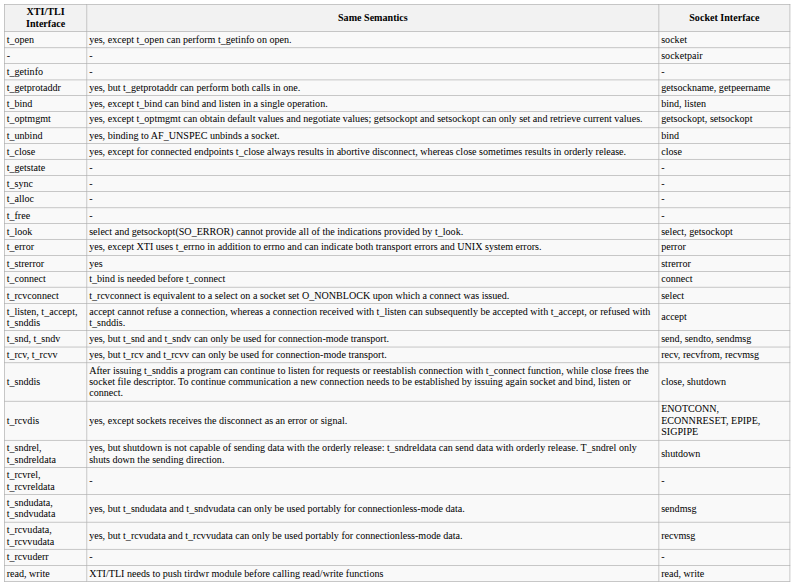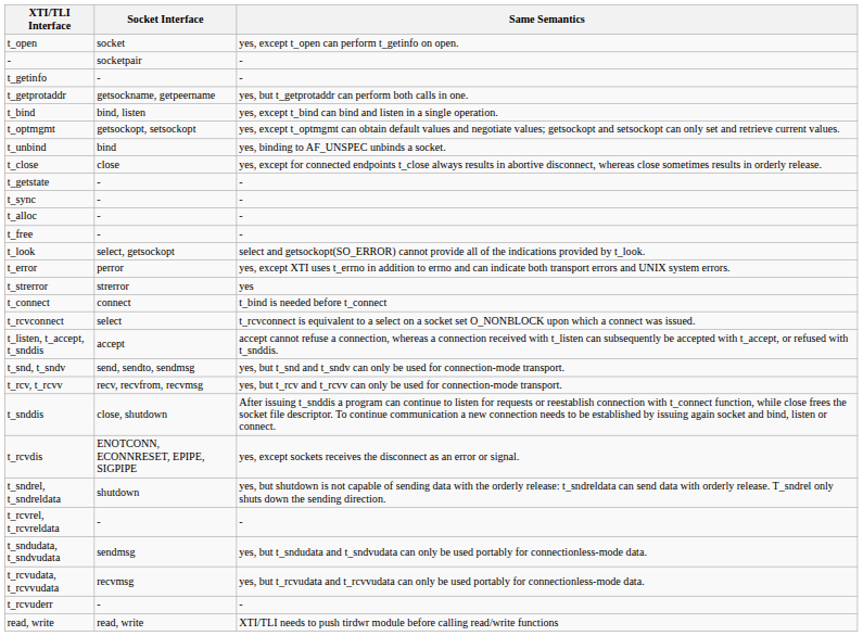columns swapped: Socket Interface <-> Same Semantics
